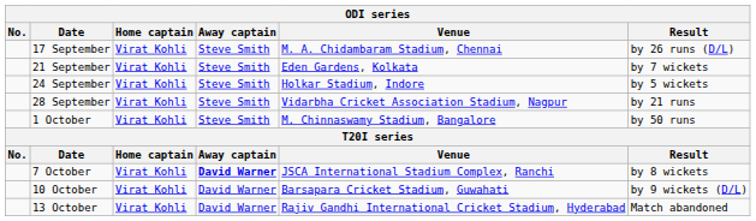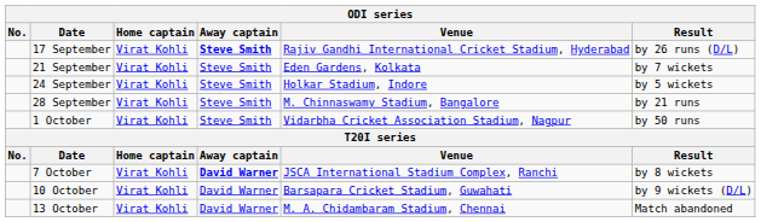17 September | Away captain: normal -> bold
17 September | Venue: M. A. Chidambaram Stadium, Chennai -> Rajiv Gandhi International Cricket Stadium, Hyderabad
28 September | Venue: Vidarbha Cricket Association Stadium, Nagpur -> M. Chinnaswamy Stadium, Bangalore
1 October | Venue: M. Chinnaswamy Stadium, Bangalore -> Vidarbha Cricket Association Stadium, Nagpur
13 October | Venue: Rajiv Gandhi International Cricket Stadium, Hyderabad -> M. A. Chidambaram Stadium, Chennai
